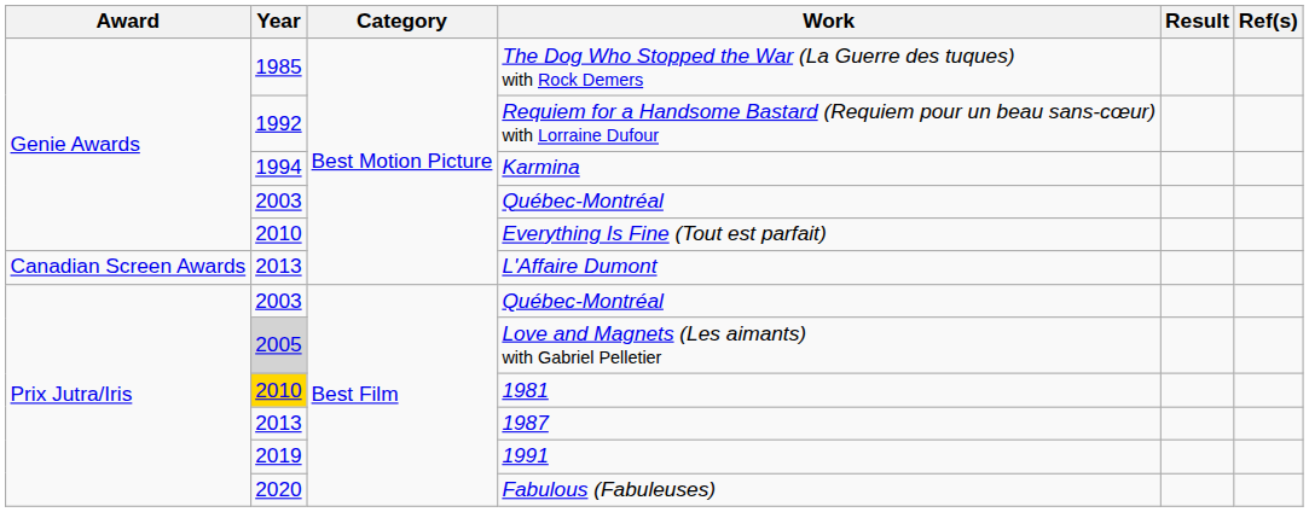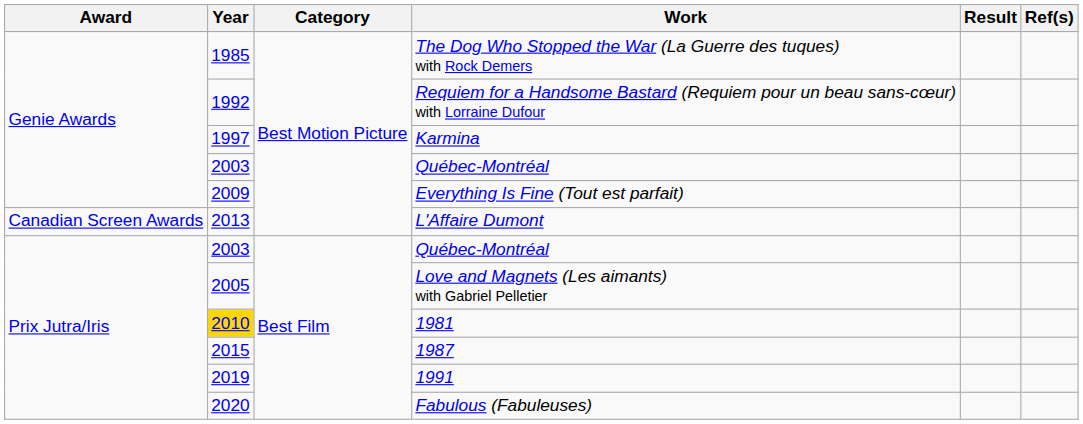Karmina | Year: 1994 -> 1997
Everything Is Fine (Tout est parfait) | Year: 2010 -> 2009
Love and Magnets (Les aimants) with Gabriel Pelletier | Year: lightgrey background -> no background
1987 | Year: 2013 -> 2015
